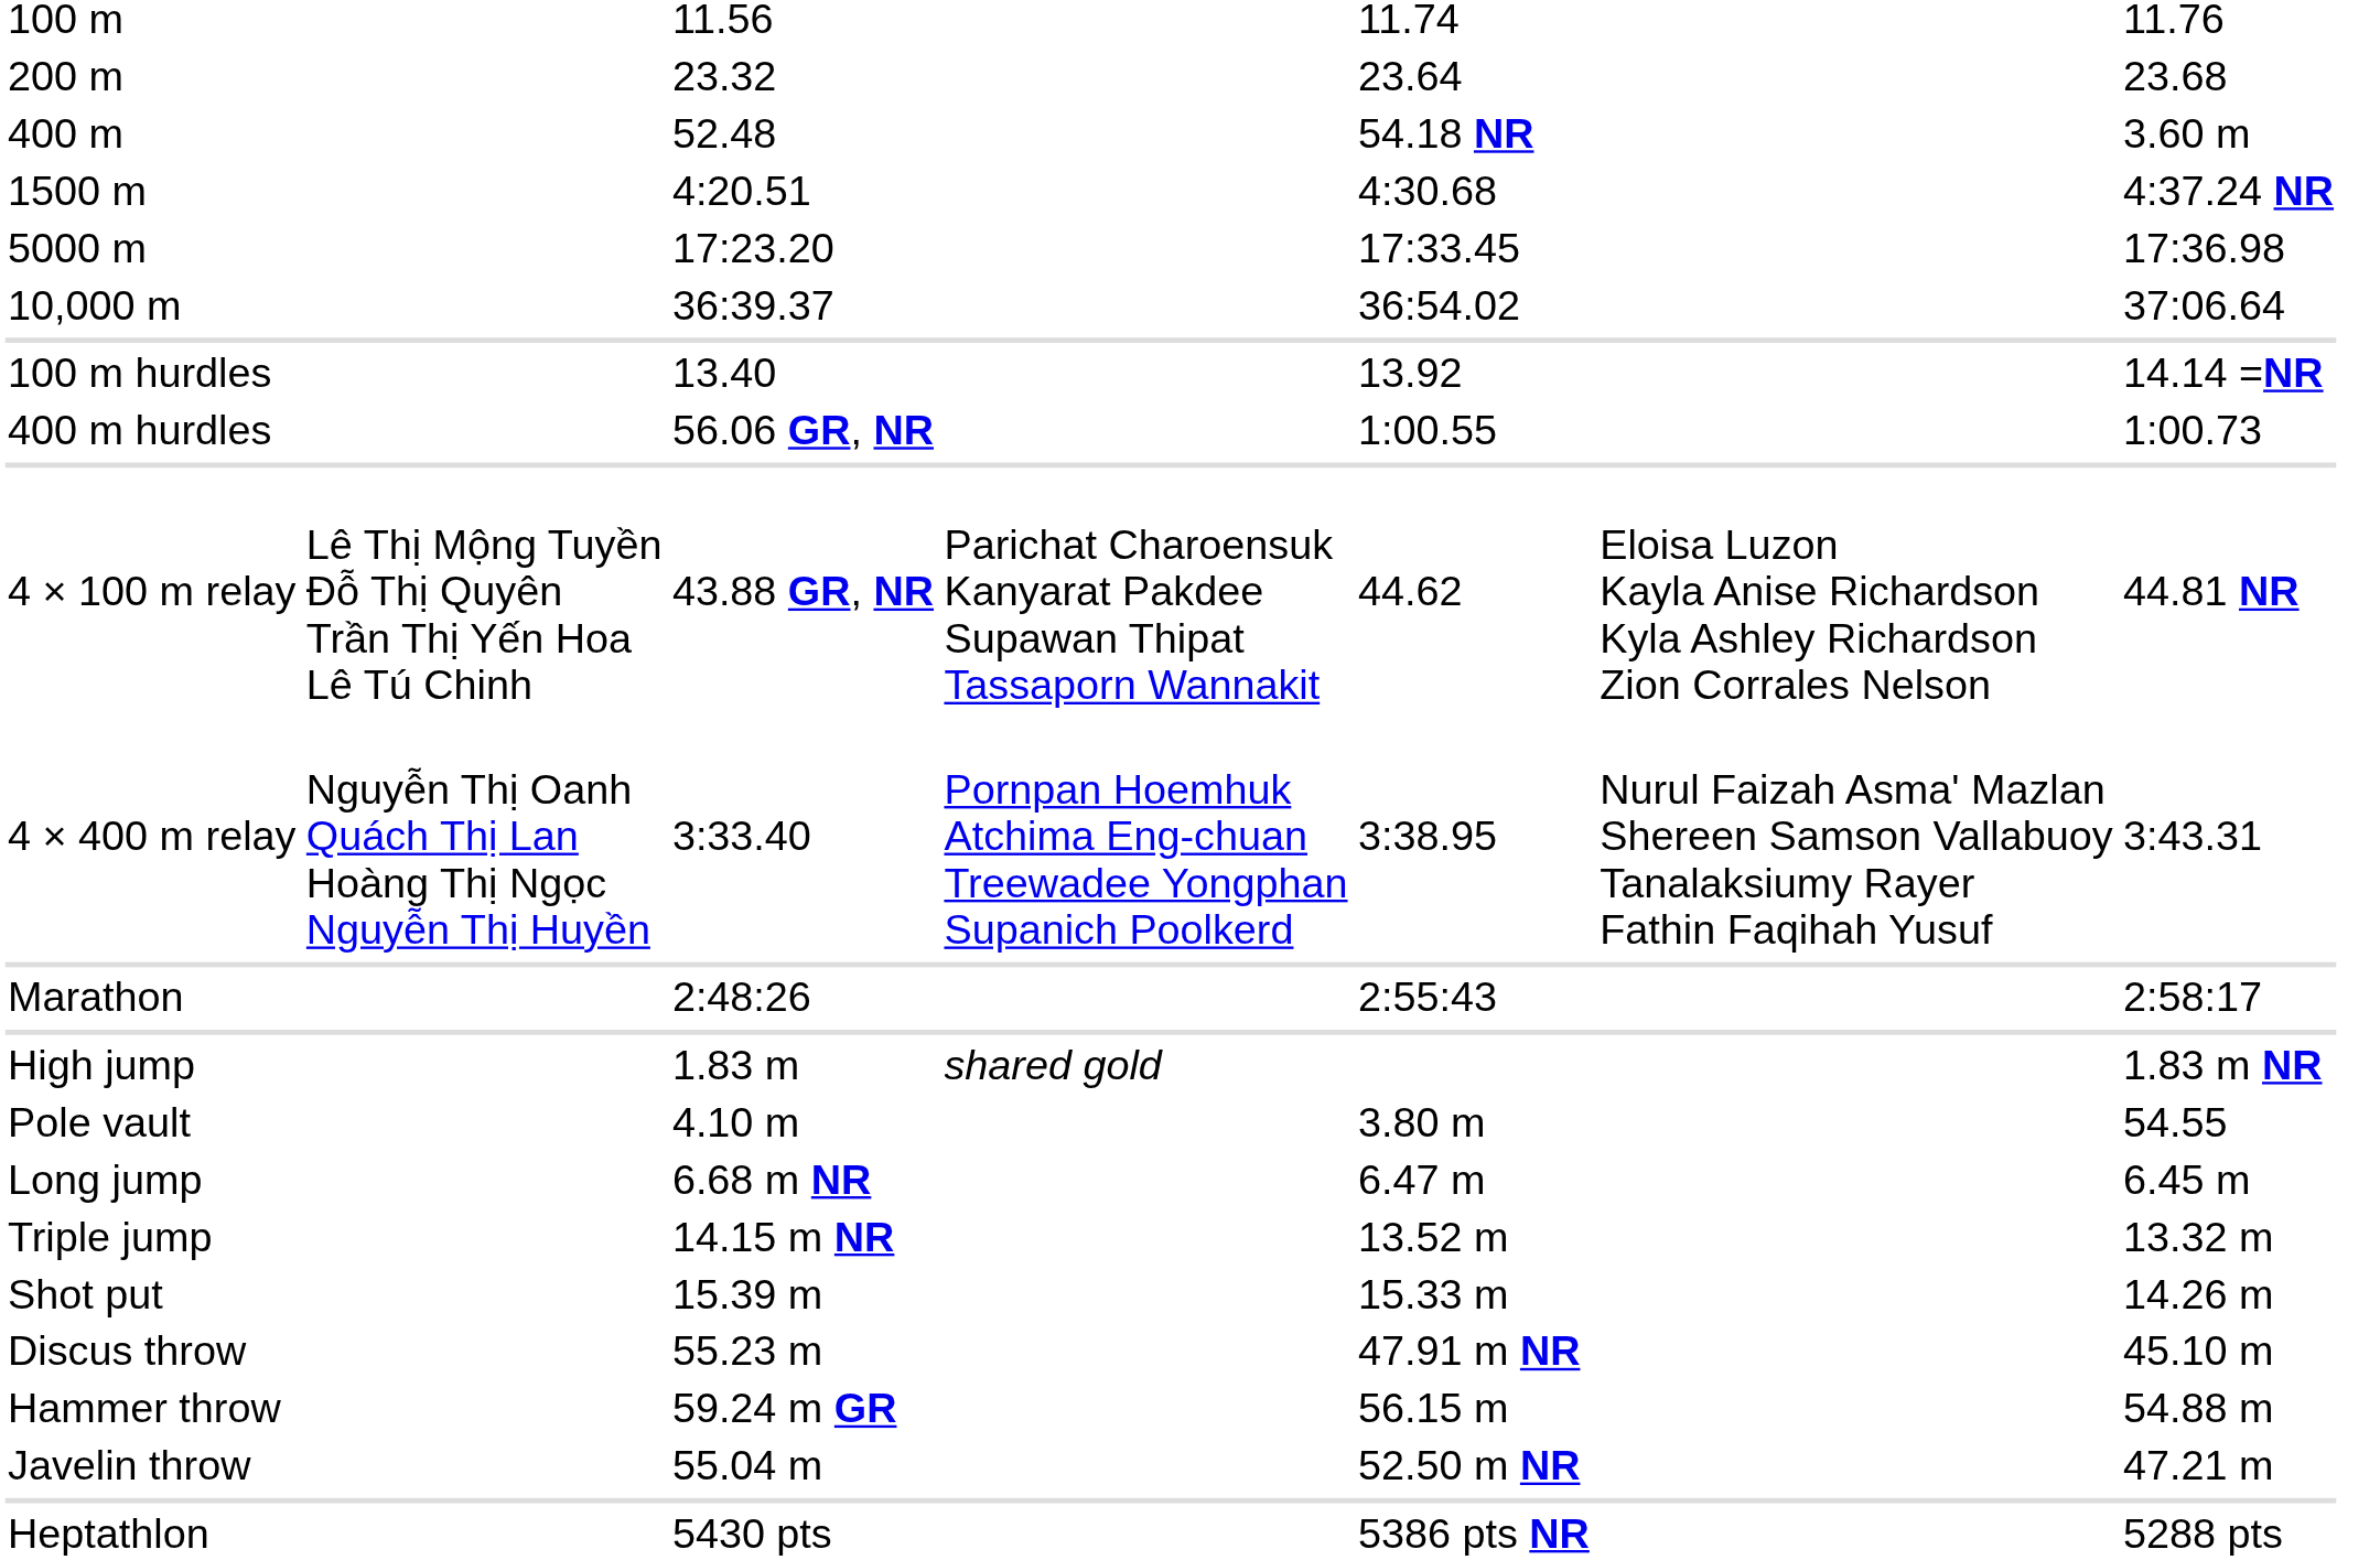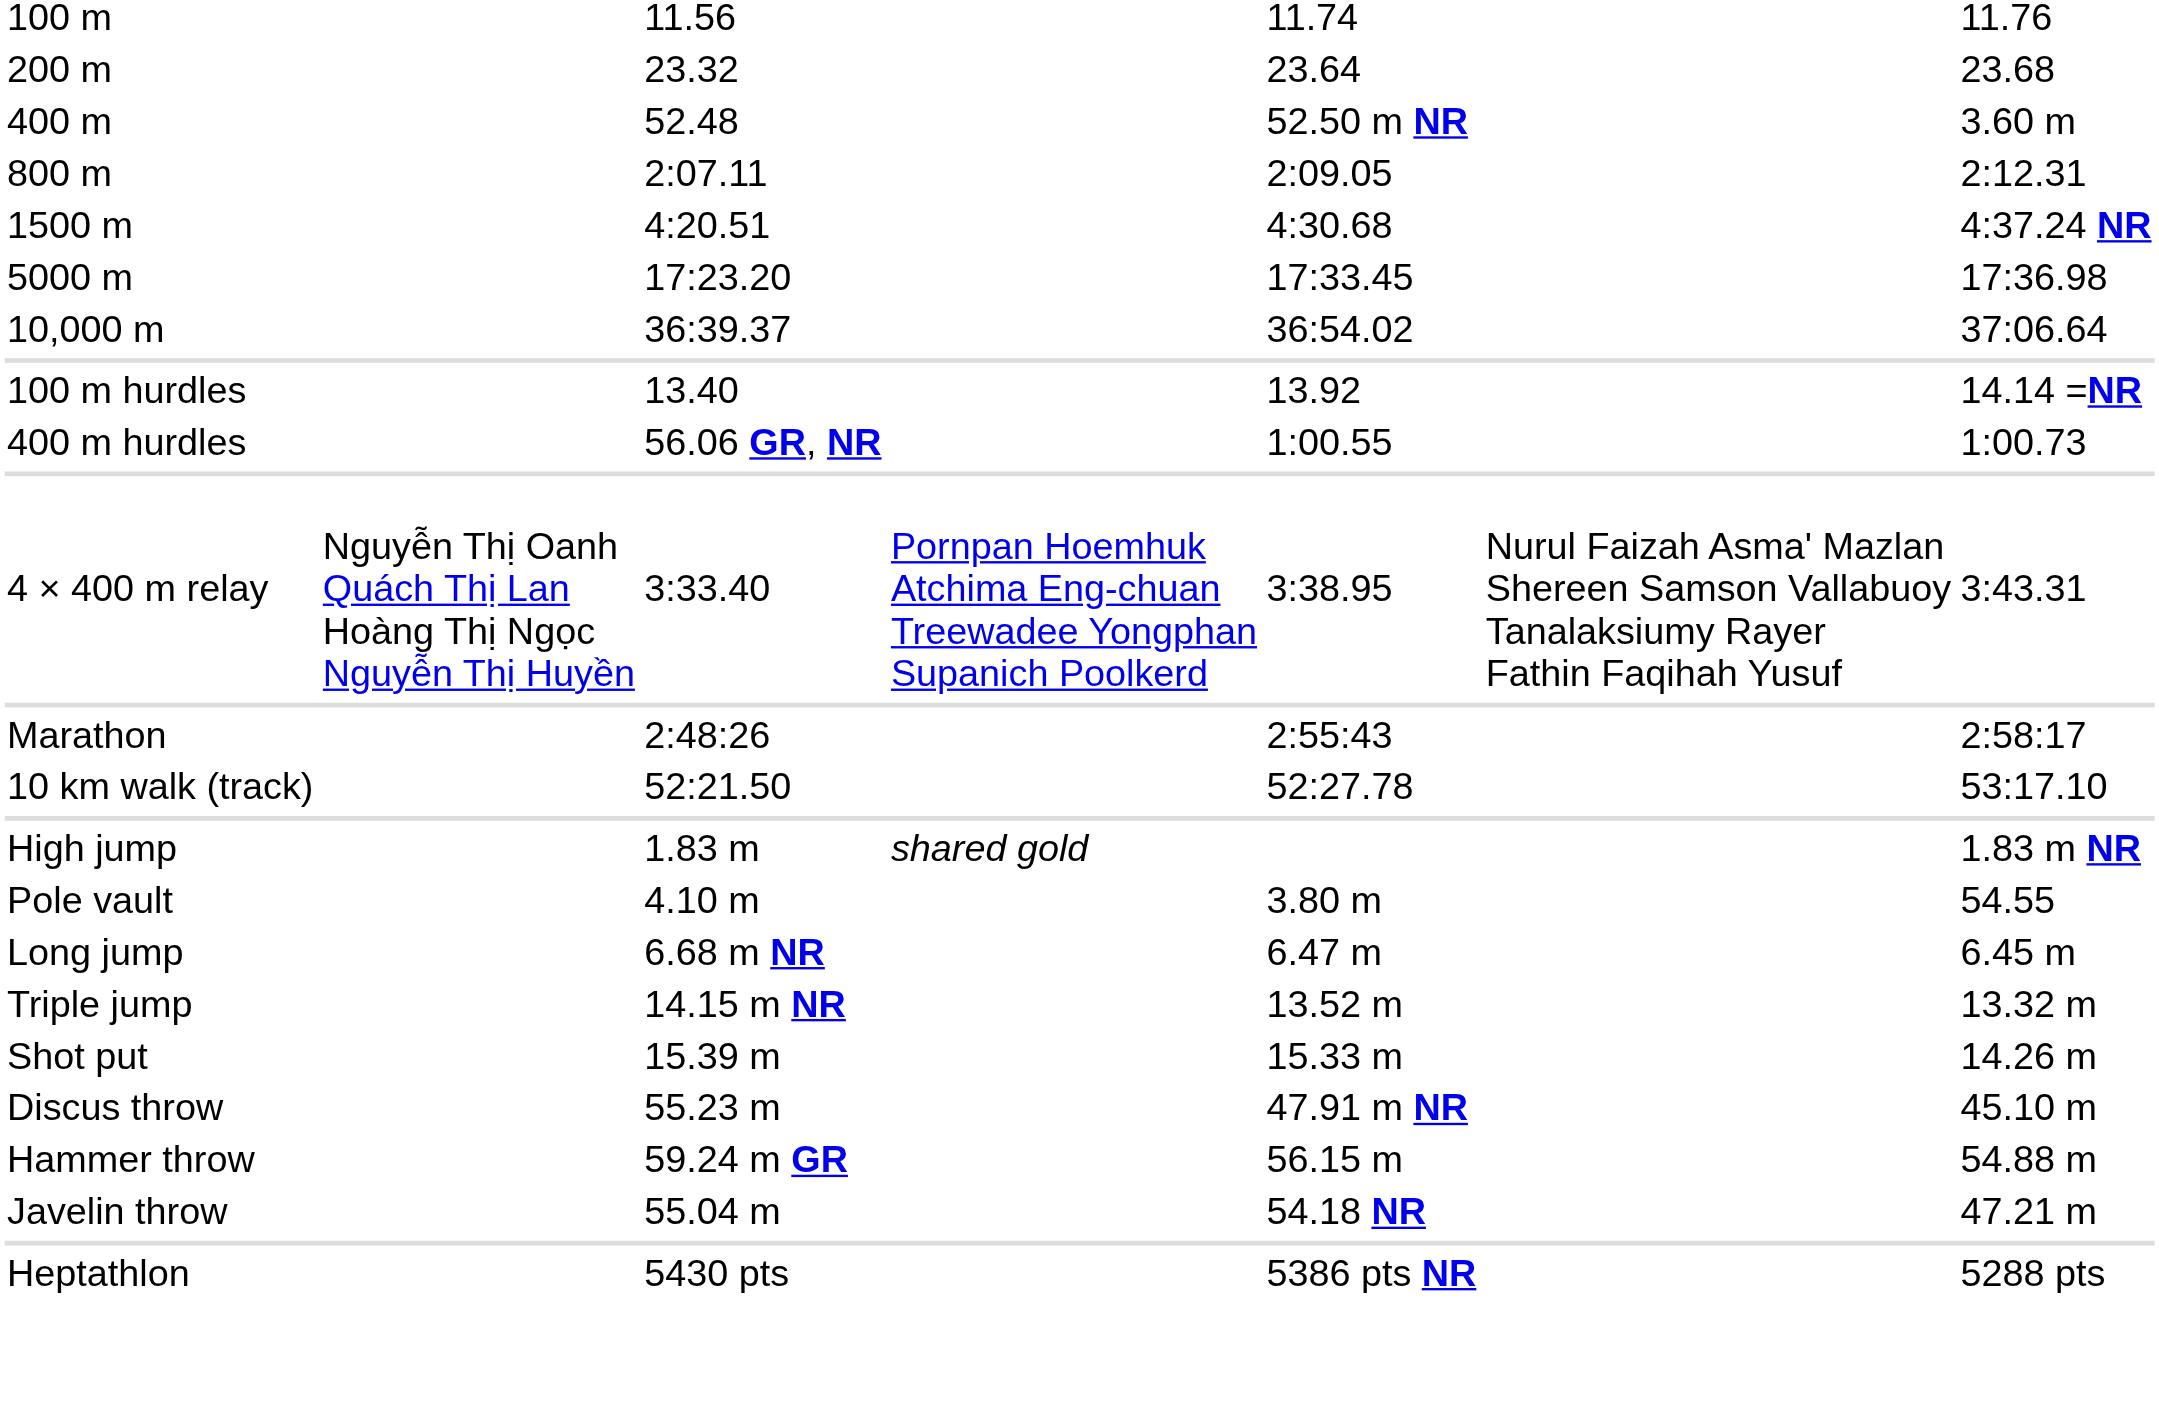400 m | column 5: 54.18 NR -> 52.50 m NR
+ row: 800 m | 2:07.11 | 2:09.05 | 2:12.31
- row: 4 × 100 m relay | Lê Thị Mộng Tuyền Đỗ Thị Quyên Trần Thị Yến Hoa Lê Tú Chinh | 43.88 GR, NR | Parichat Charoensuk Kanyarat Pakdee Supawan Thipat Tassaporn Wannakit | 44.62 | Eloisa Luzon Kayla Anise Richardson Kyla Ashley Richardson Zion Corrales Nelson | 44.81 NR
+ row: 10 km walk (track) | 52:21.50 | 52:27.78 | 53:17.10
Javelin throw | column 5: 52.50 m NR -> 54.18 NR
